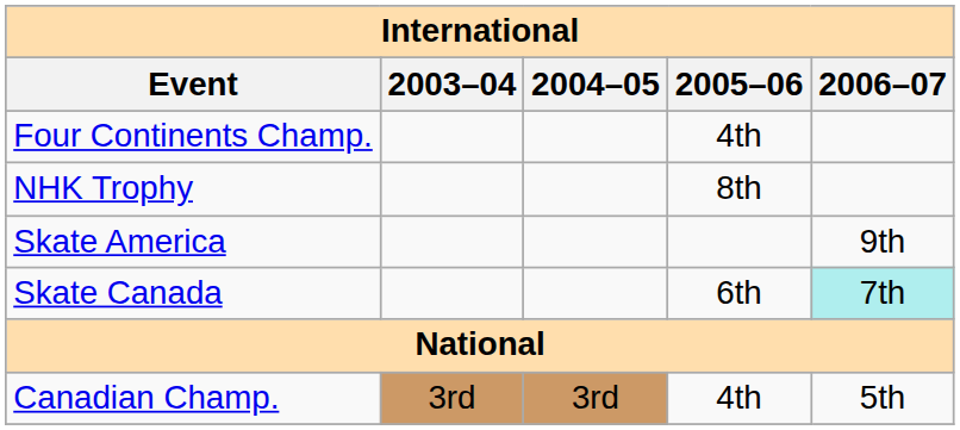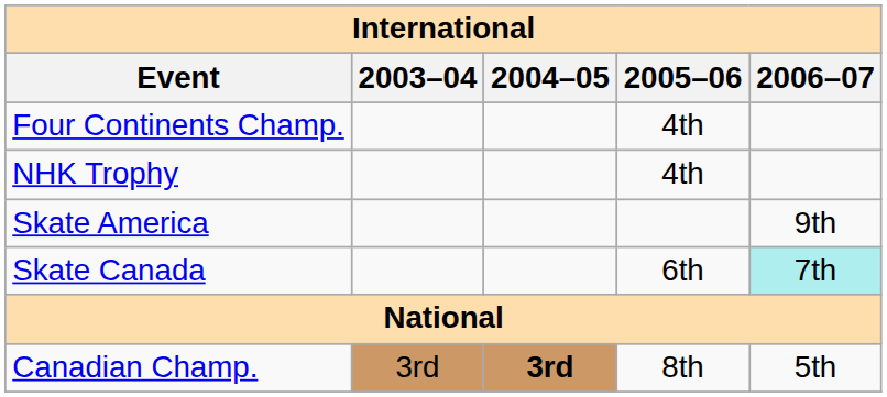NHK Trophy | 2005–06: 8th -> 4th
Canadian Champ. | 2004–05: normal -> bold
Canadian Champ. | 2005–06: 4th -> 8th
